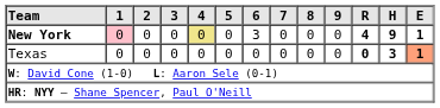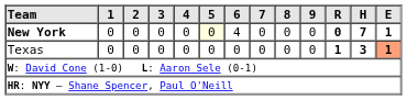New York | 1: pink background -> no background
New York | 4: khaki background -> no background
New York | 5: no background -> lightyellow background
New York | 6: 3 -> 4
New York | R: 4 -> 0
New York | H: 9 -> 7
Texas | R: 0 -> 1
